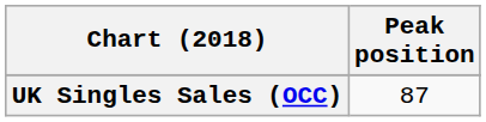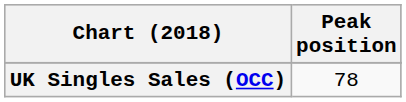UK Singles Sales (OCC) | Peak position: 87 -> 78
